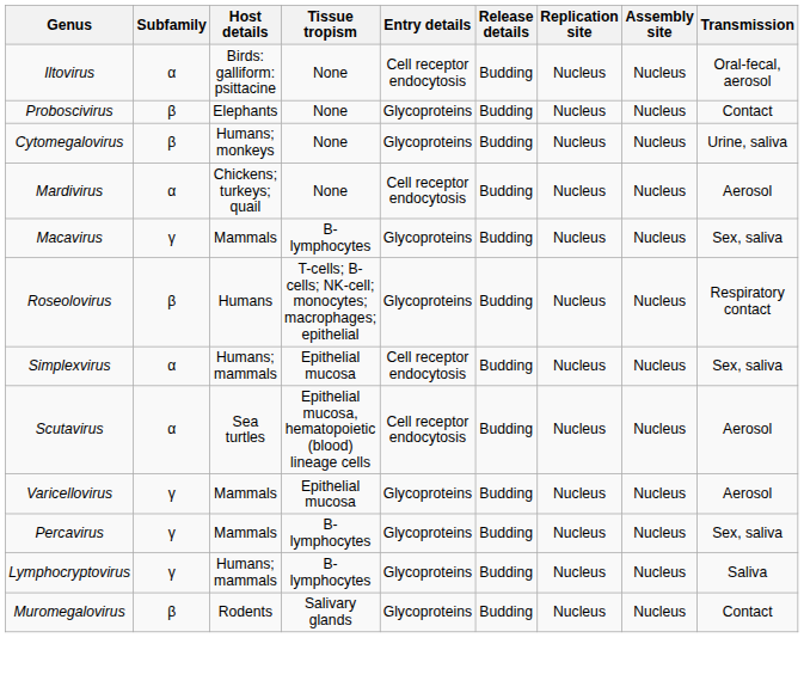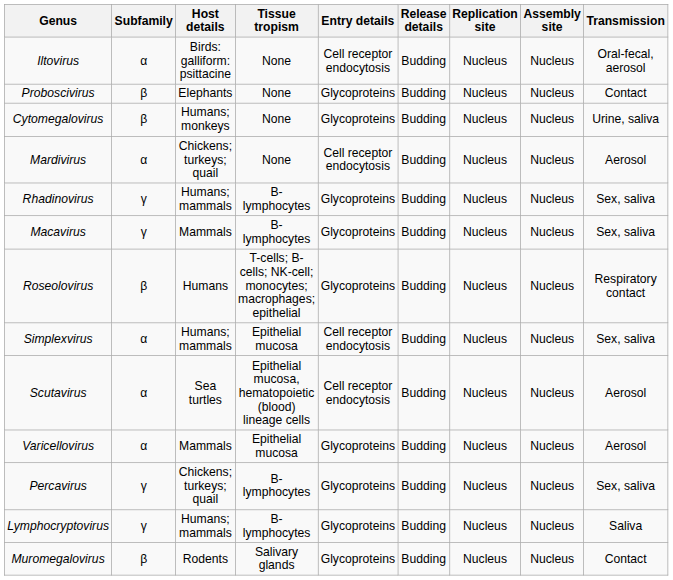+ row: Rhadinovirus | γ | Humans; mammals | B-lymphocytes | Glycoproteins | Budding | Nucleus | Nucleus | Sex, saliva
Varicellovirus | Subfamily: γ -> α
Percavirus | Host details: Mammals -> Chickens; turkeys; quail
